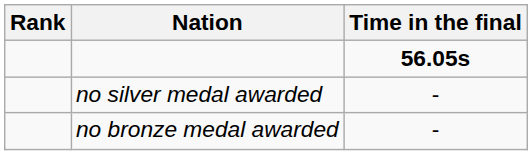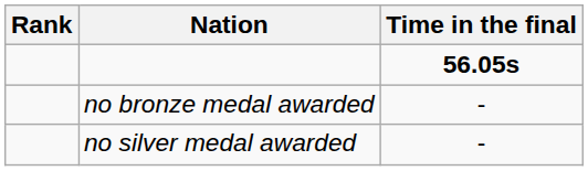rows swapped: no silver medal awarded <-> no bronze medal awarded
